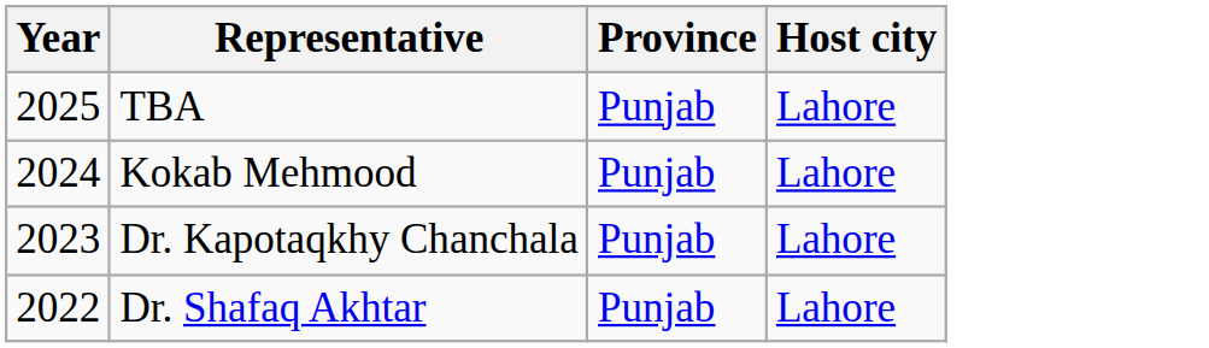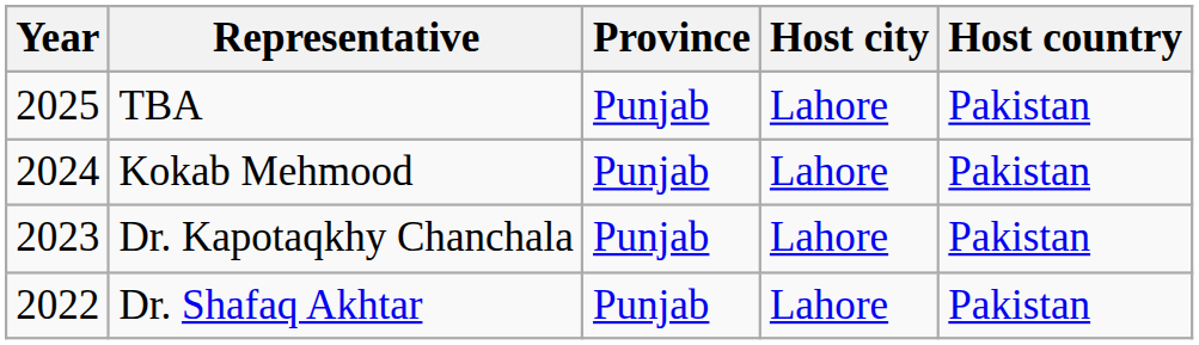+ column: Host country | Pakistan | Pakistan | Pakistan | Pakistan
